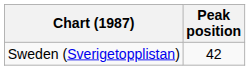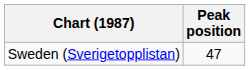Sweden (Sverigetopplistan) | Peak position: 42 -> 47
